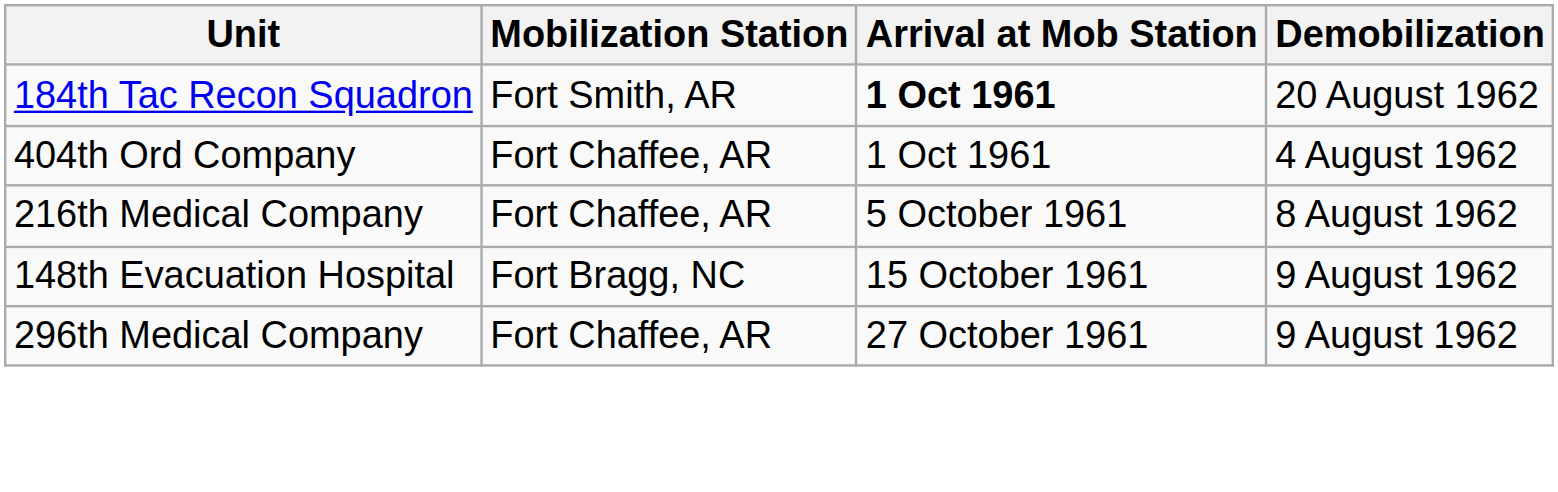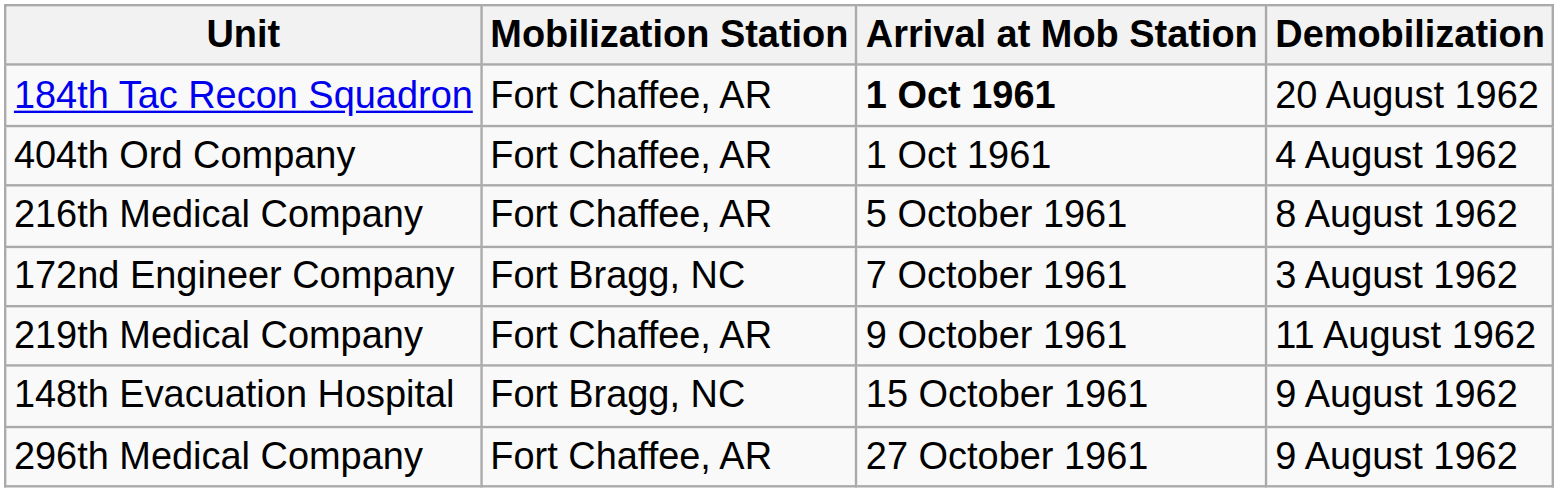184th Tac Recon Squadron | Mobilization Station: Fort Smith, AR -> Fort Chaffee, AR
+ row: 172nd Engineer Company | Fort Bragg, NC | 7 October 1961 | 3 August 1962
+ row: 219th Medical Company | Fort Chaffee, AR | 9 October 1961 | 11 August 1962
